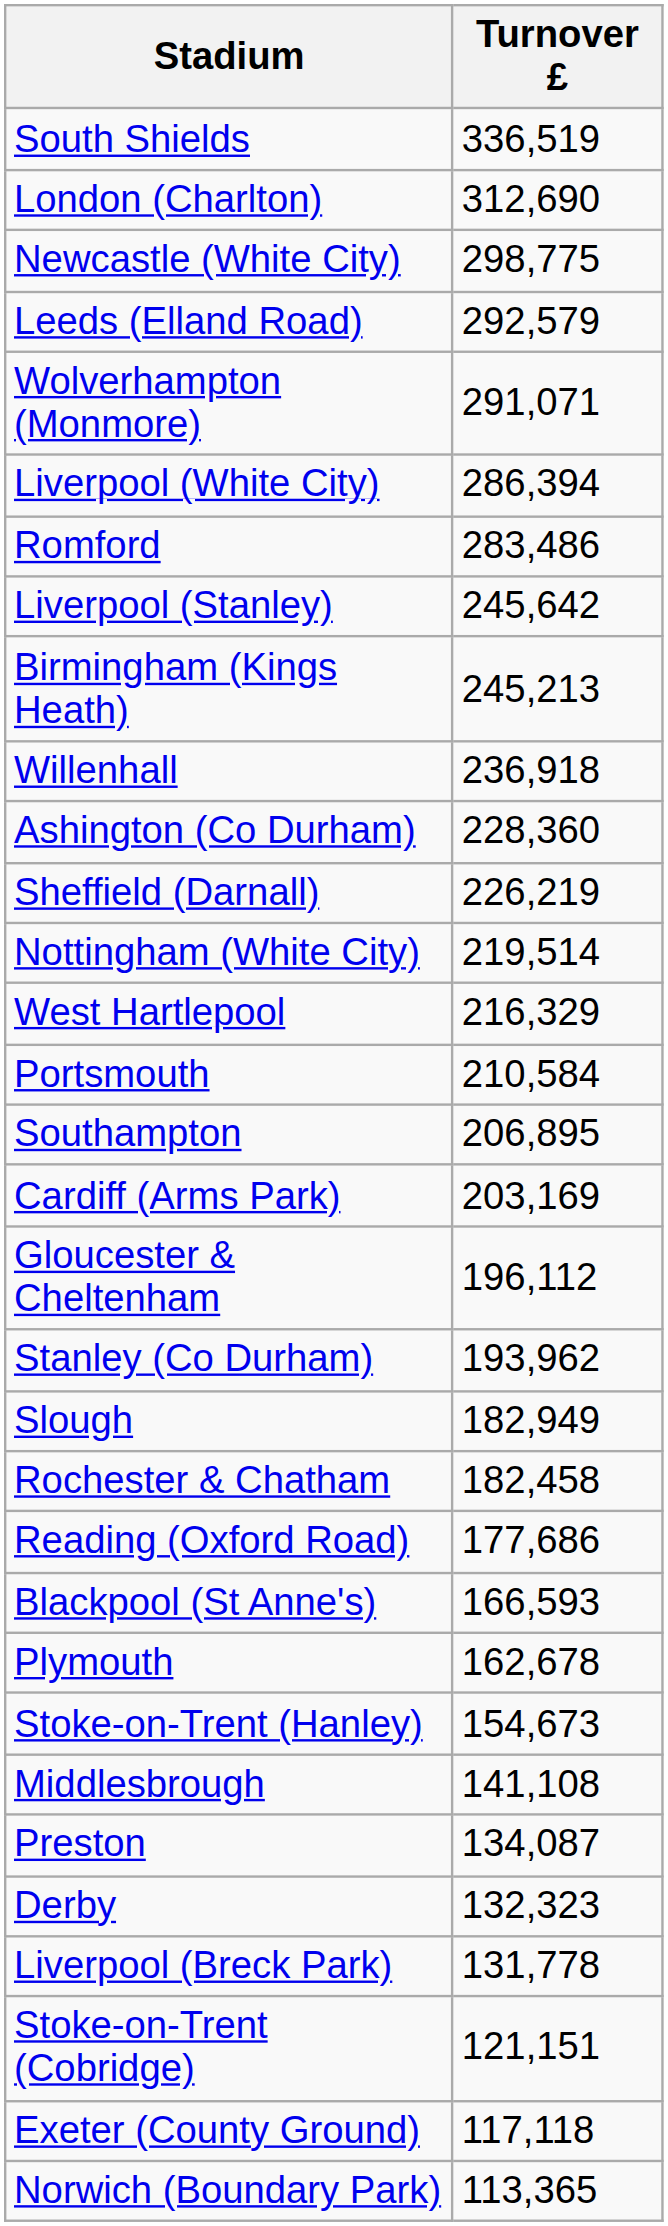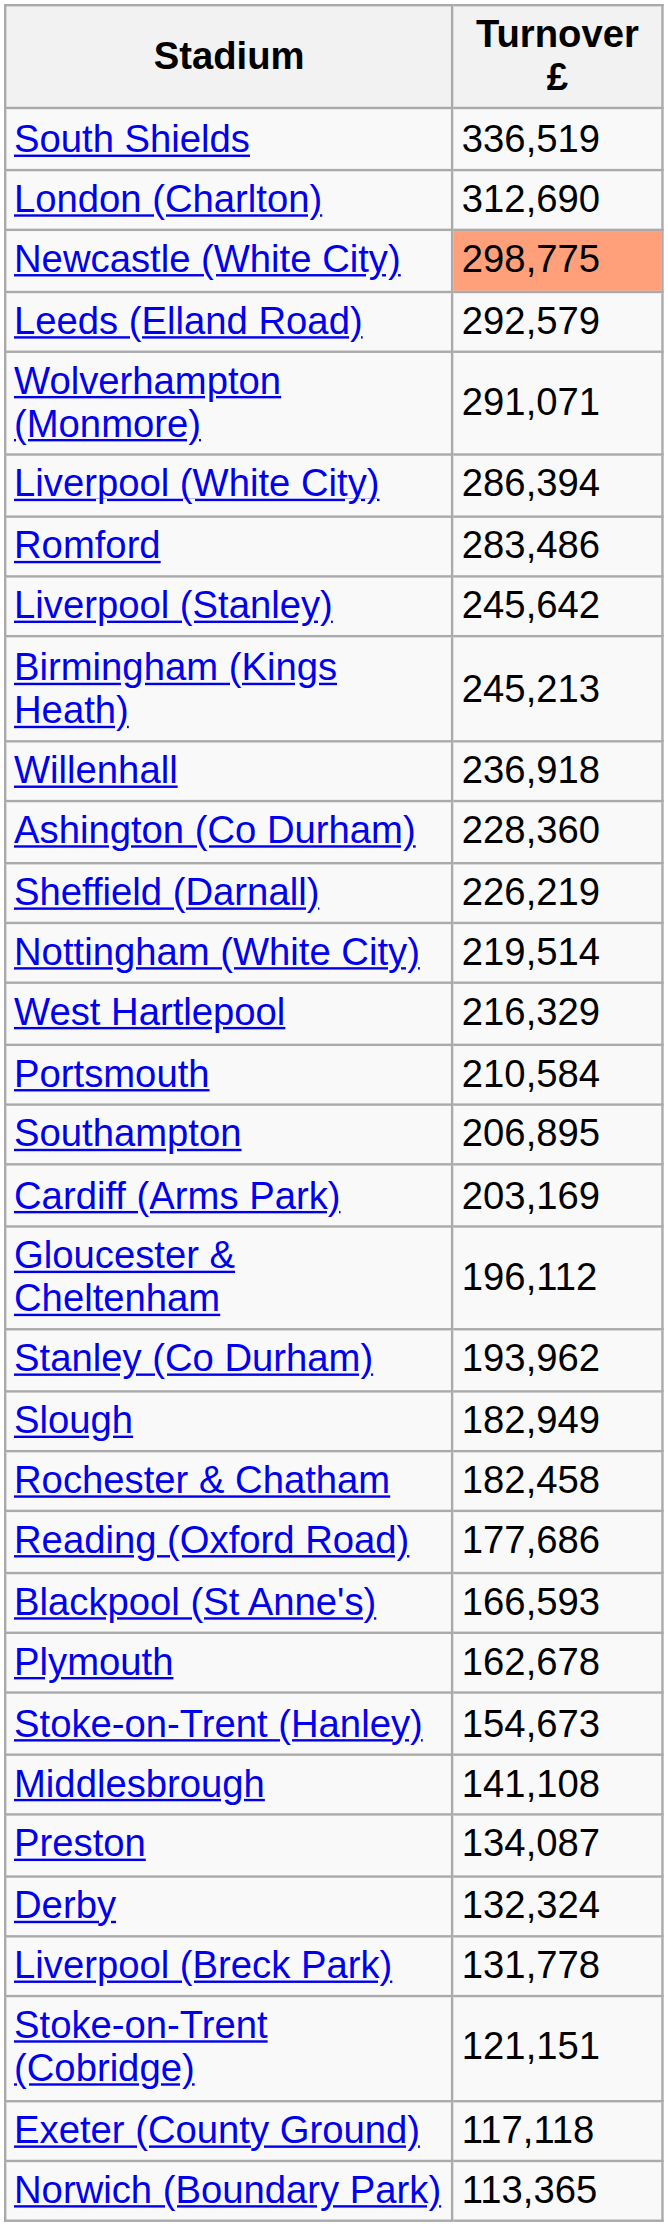Newcastle (White City) | Turnover £: no background -> lightsalmon background
Derby | Turnover £: 132,323 -> 132,324
